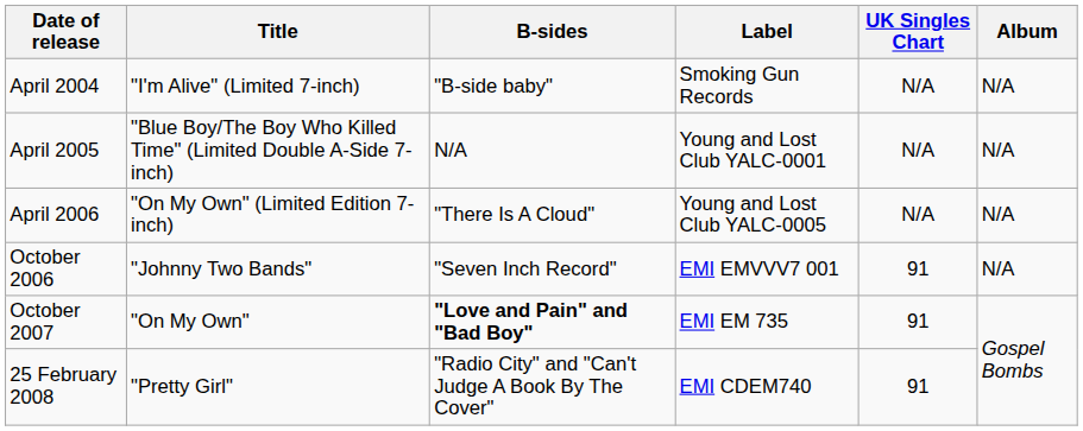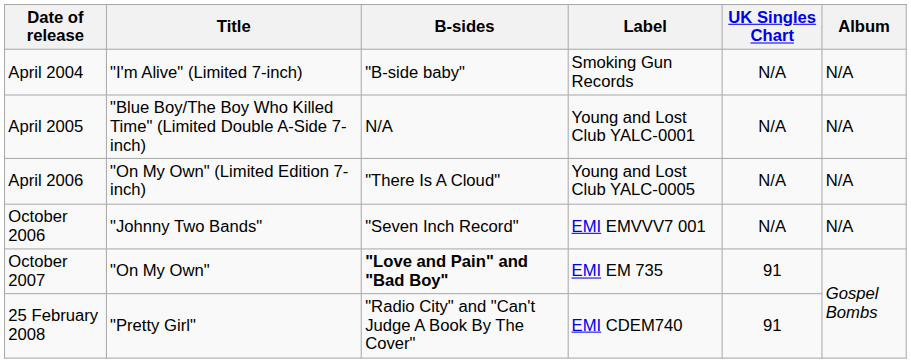October 2006 | UK Singles Chart: 91 -> N/A
